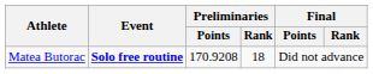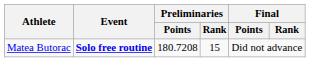Matea Butorac | Preliminaries / Points: 170.9208 -> 180.7208
Matea Butorac | Preliminaries / Rank: 18 -> 15
